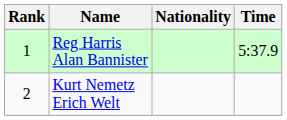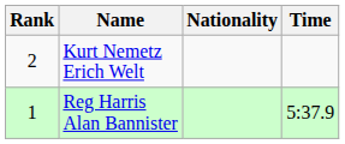rows swapped: Reg Harris Alan Bannister <-> Kurt Nemetz Erich Welt
